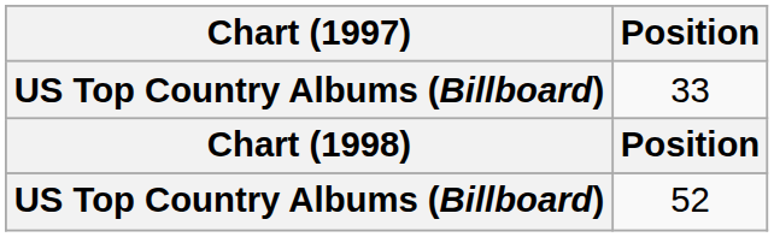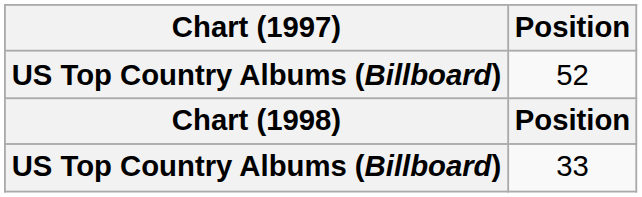rows swapped: 52 <-> 33
